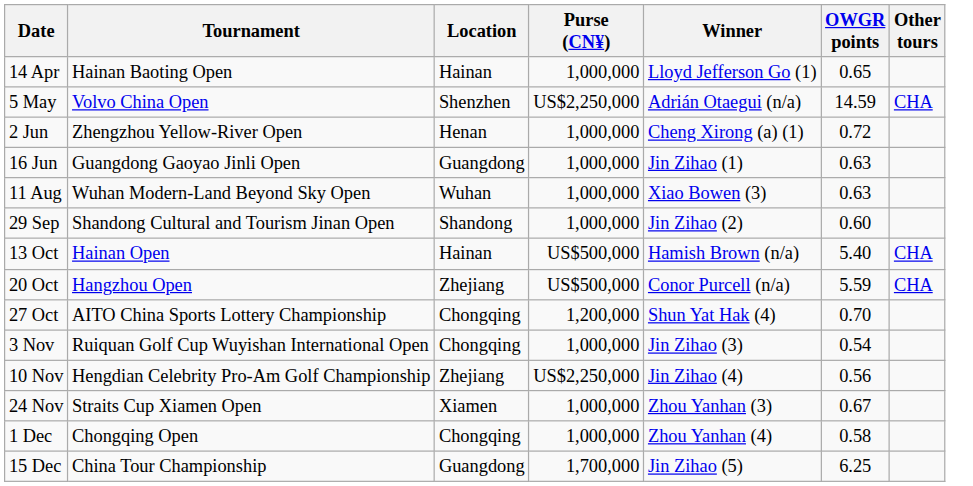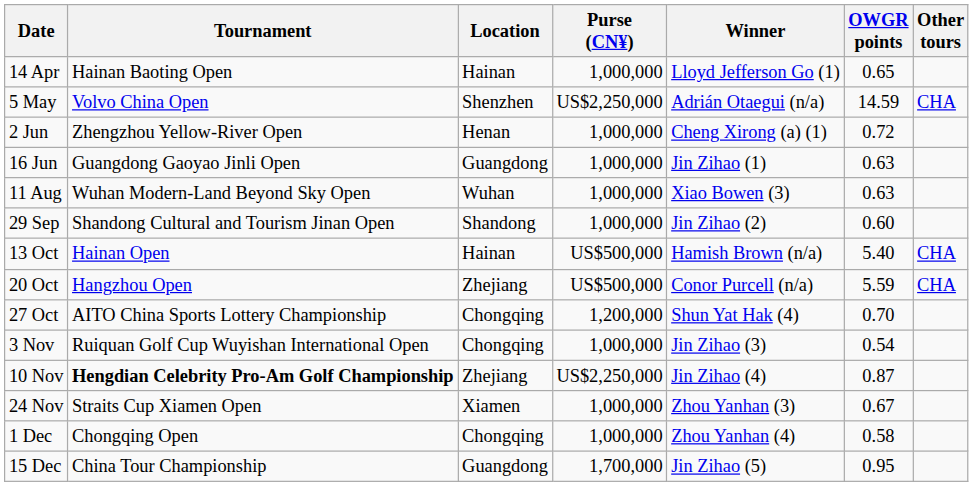10 Nov | Tournament: normal -> bold
10 Nov | OWGR points: 0.56 -> 0.87
15 Dec | OWGR points: 6.25 -> 0.95
